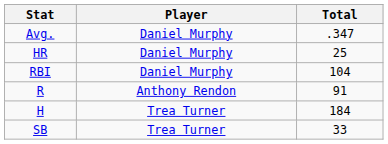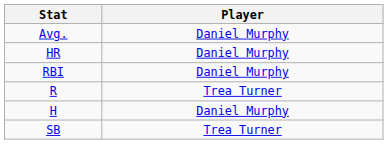- column: Total | .347 | 25 | 104 | 91 | 184 | 33
R | Player: Anthony Rendon -> Trea Turner
H | Player: Trea Turner -> Daniel Murphy
